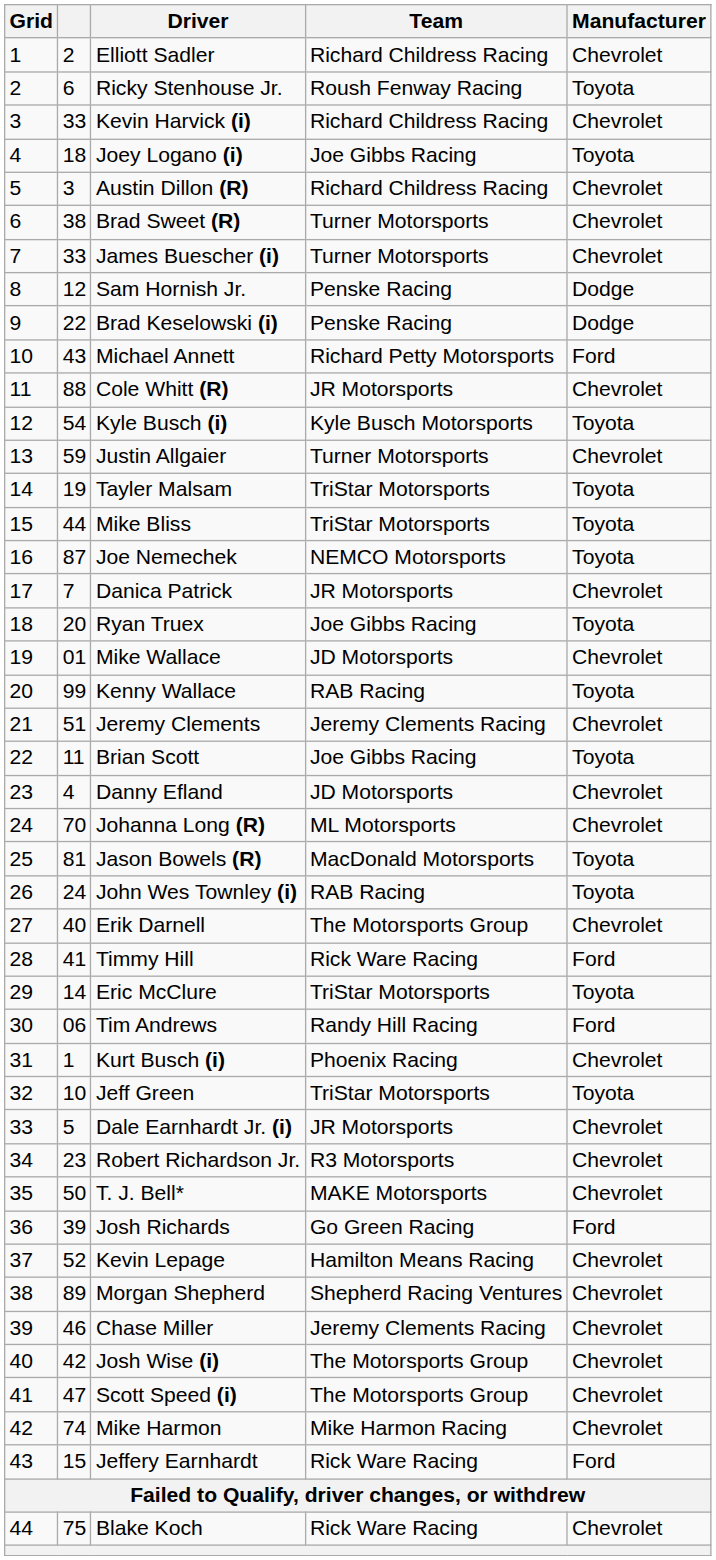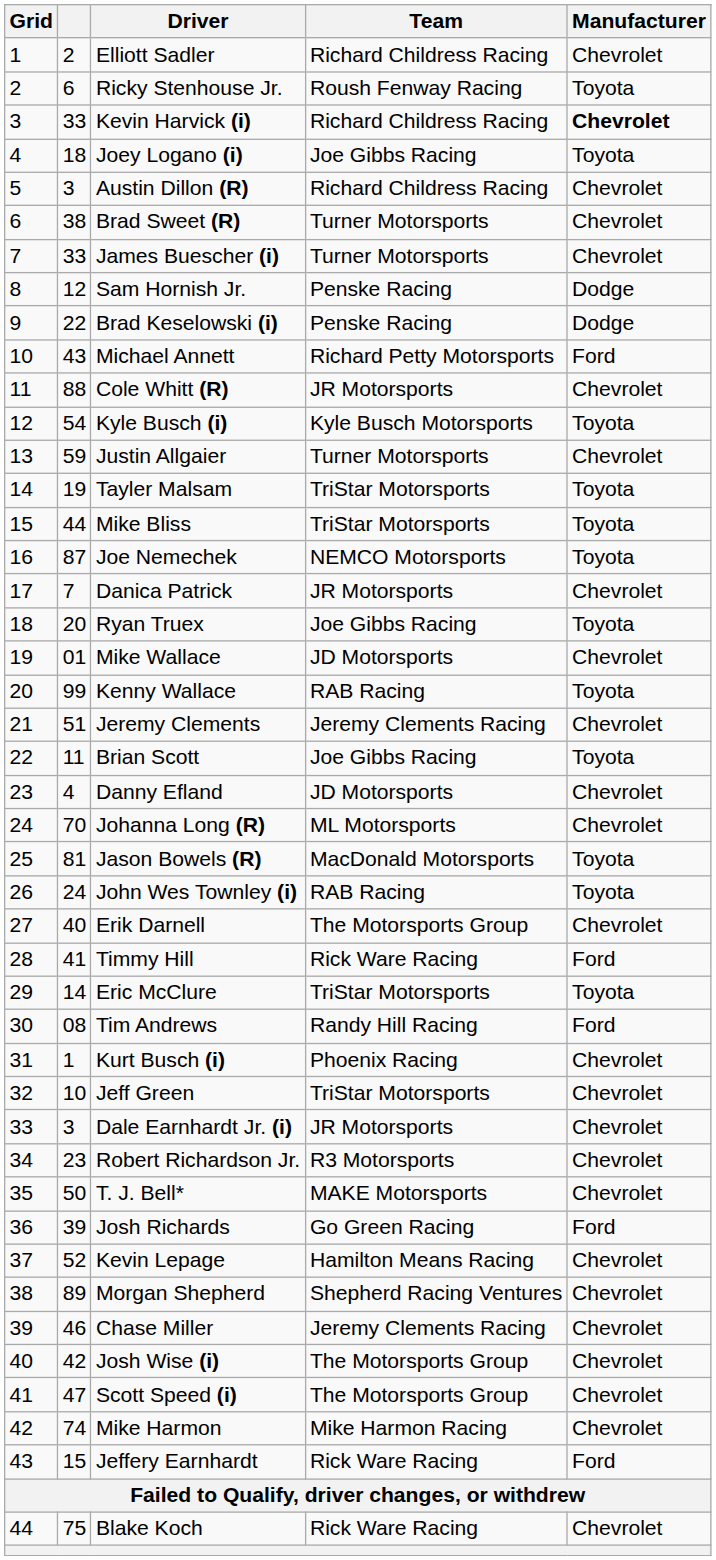Kevin Harvick (i) | Manufacturer: normal -> bold
Tim Andrews | column 2: 06 -> 08
Jeff Green | Manufacturer: Toyota -> Chevrolet
Dale Earnhardt Jr. (i) | column 2: 5 -> 3
